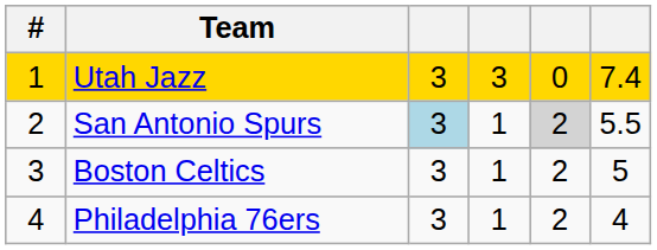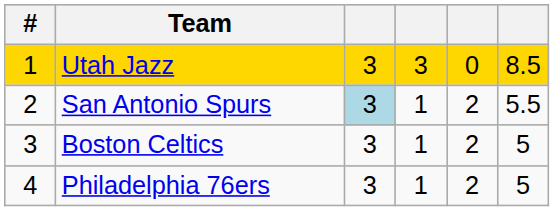Utah Jazz | column 6: 7.4 -> 8.5
San Antonio Spurs | column 5: lightgrey background -> no background
Philadelphia 76ers | column 6: 4 -> 5
